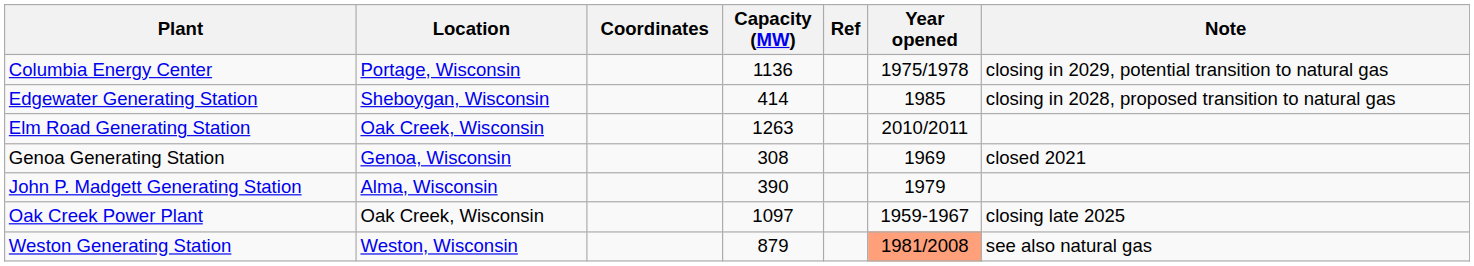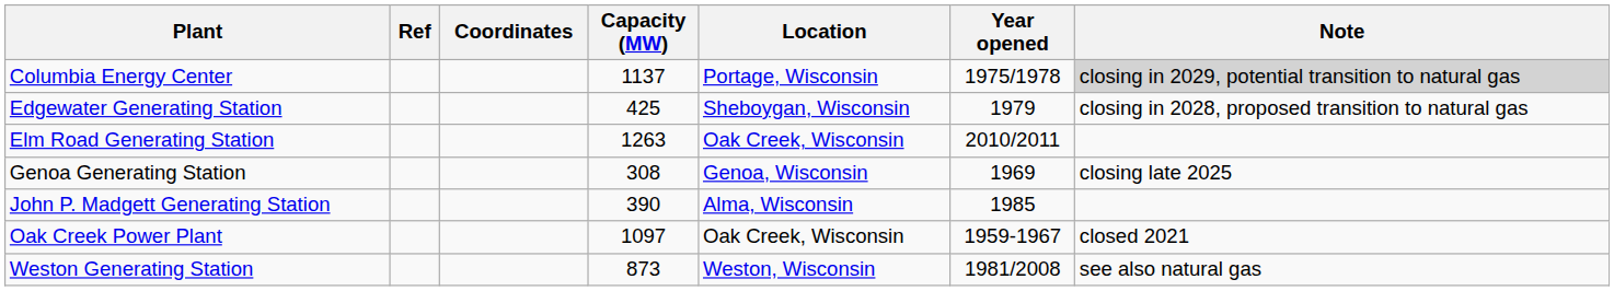columns swapped: Location <-> Ref
Columbia Energy Center | Capacity (MW): 1136 -> 1137
Columbia Energy Center | Note: no background -> lightgrey background
Edgewater Generating Station | Capacity (MW): 414 -> 425
Edgewater Generating Station | Year opened: 1985 -> 1979
Genoa Generating Station | Note: closed 2021 -> closing late 2025
John P. Madgett Generating Station | Year opened: 1979 -> 1985
Oak Creek Power Plant | Note: closing late 2025 -> closed 2021
Weston Generating Station | Capacity (MW): 879 -> 873
Weston Generating Station | Year opened: lightsalmon background -> no background
